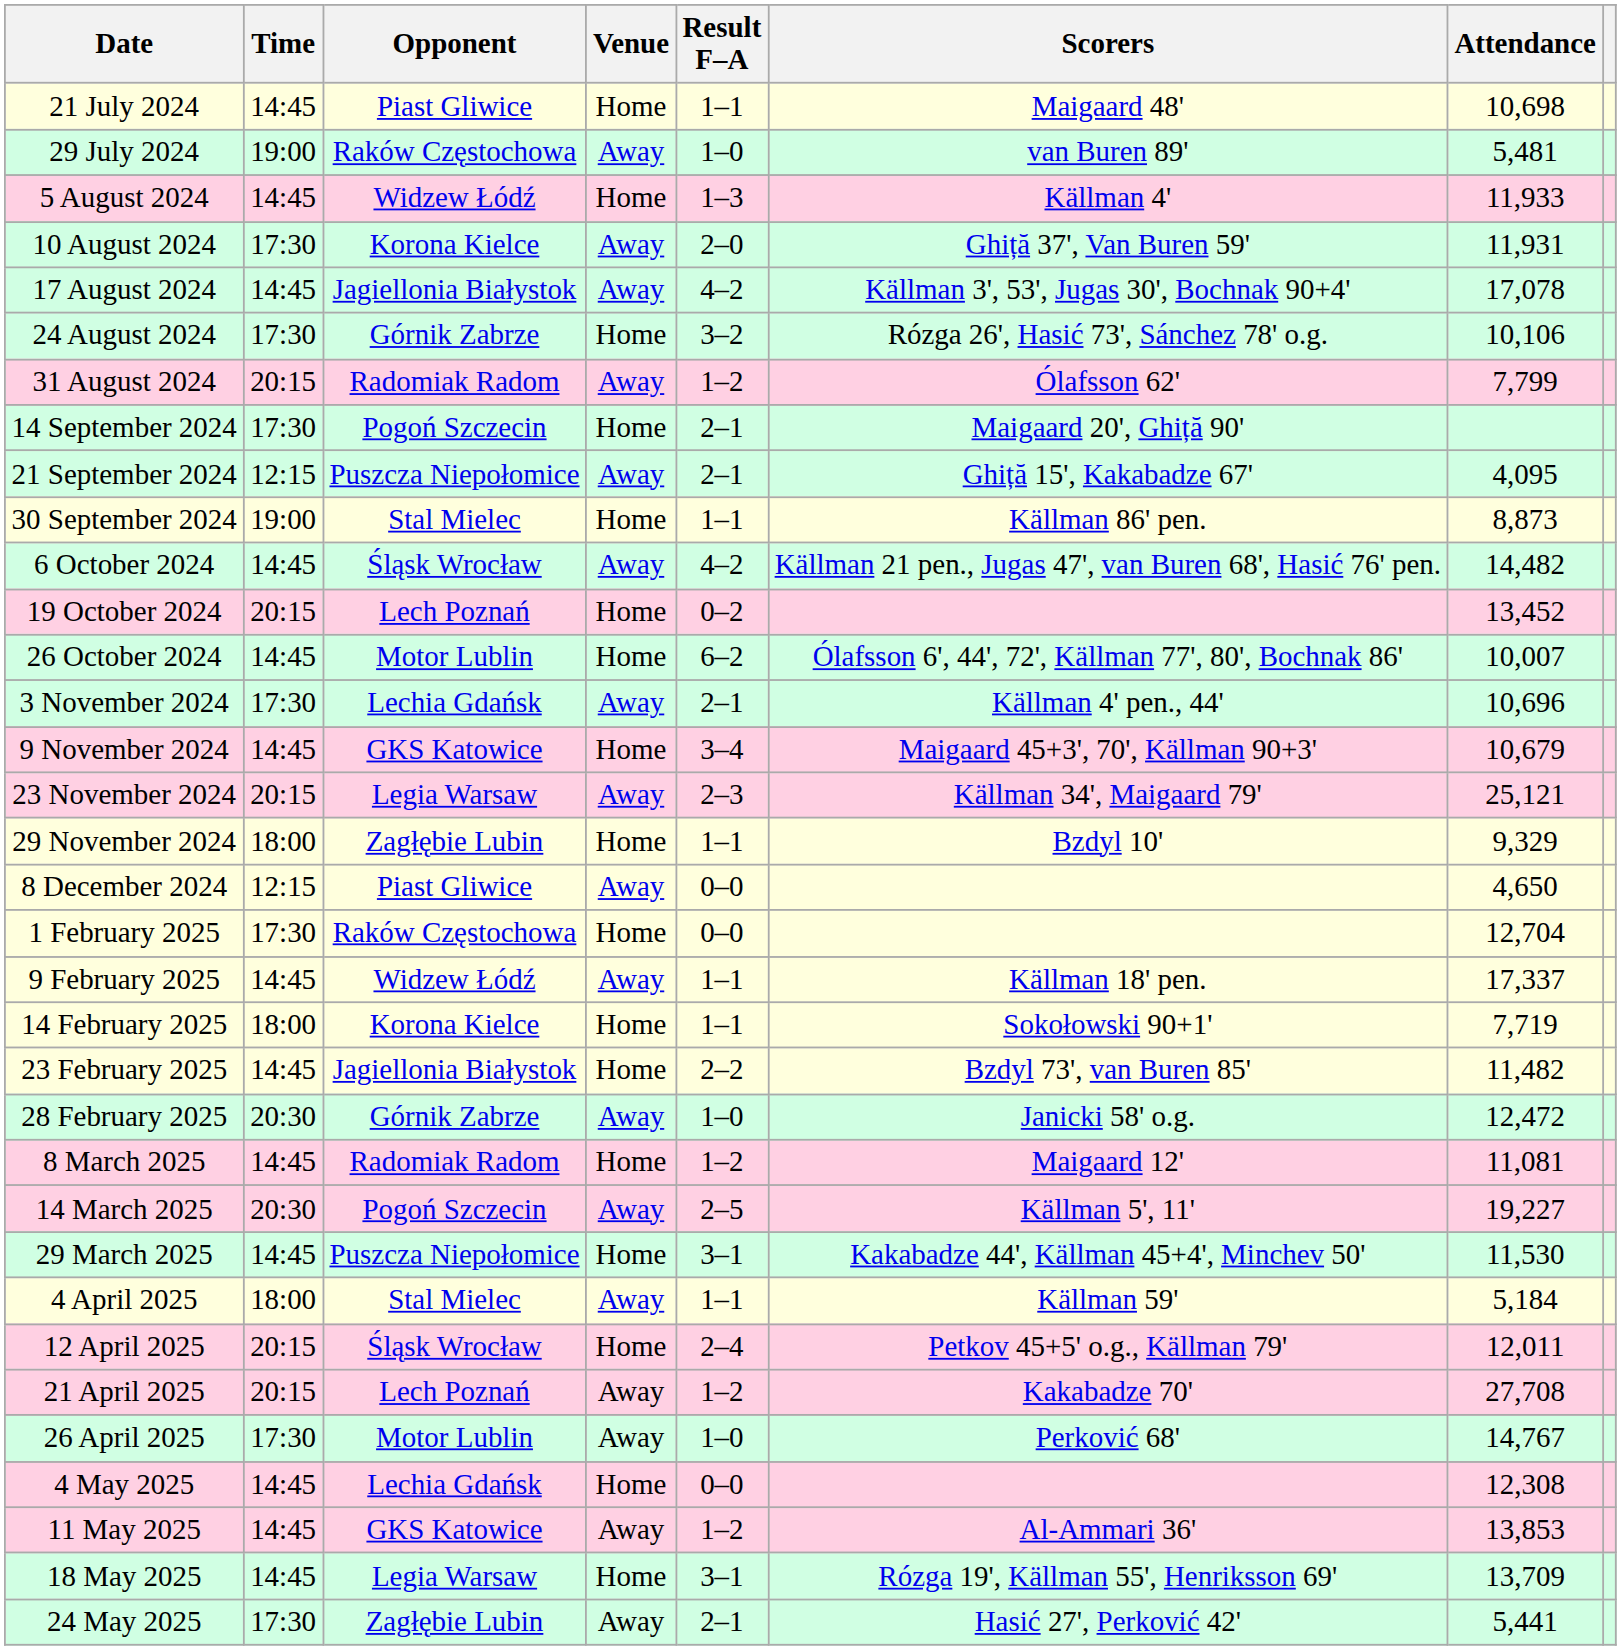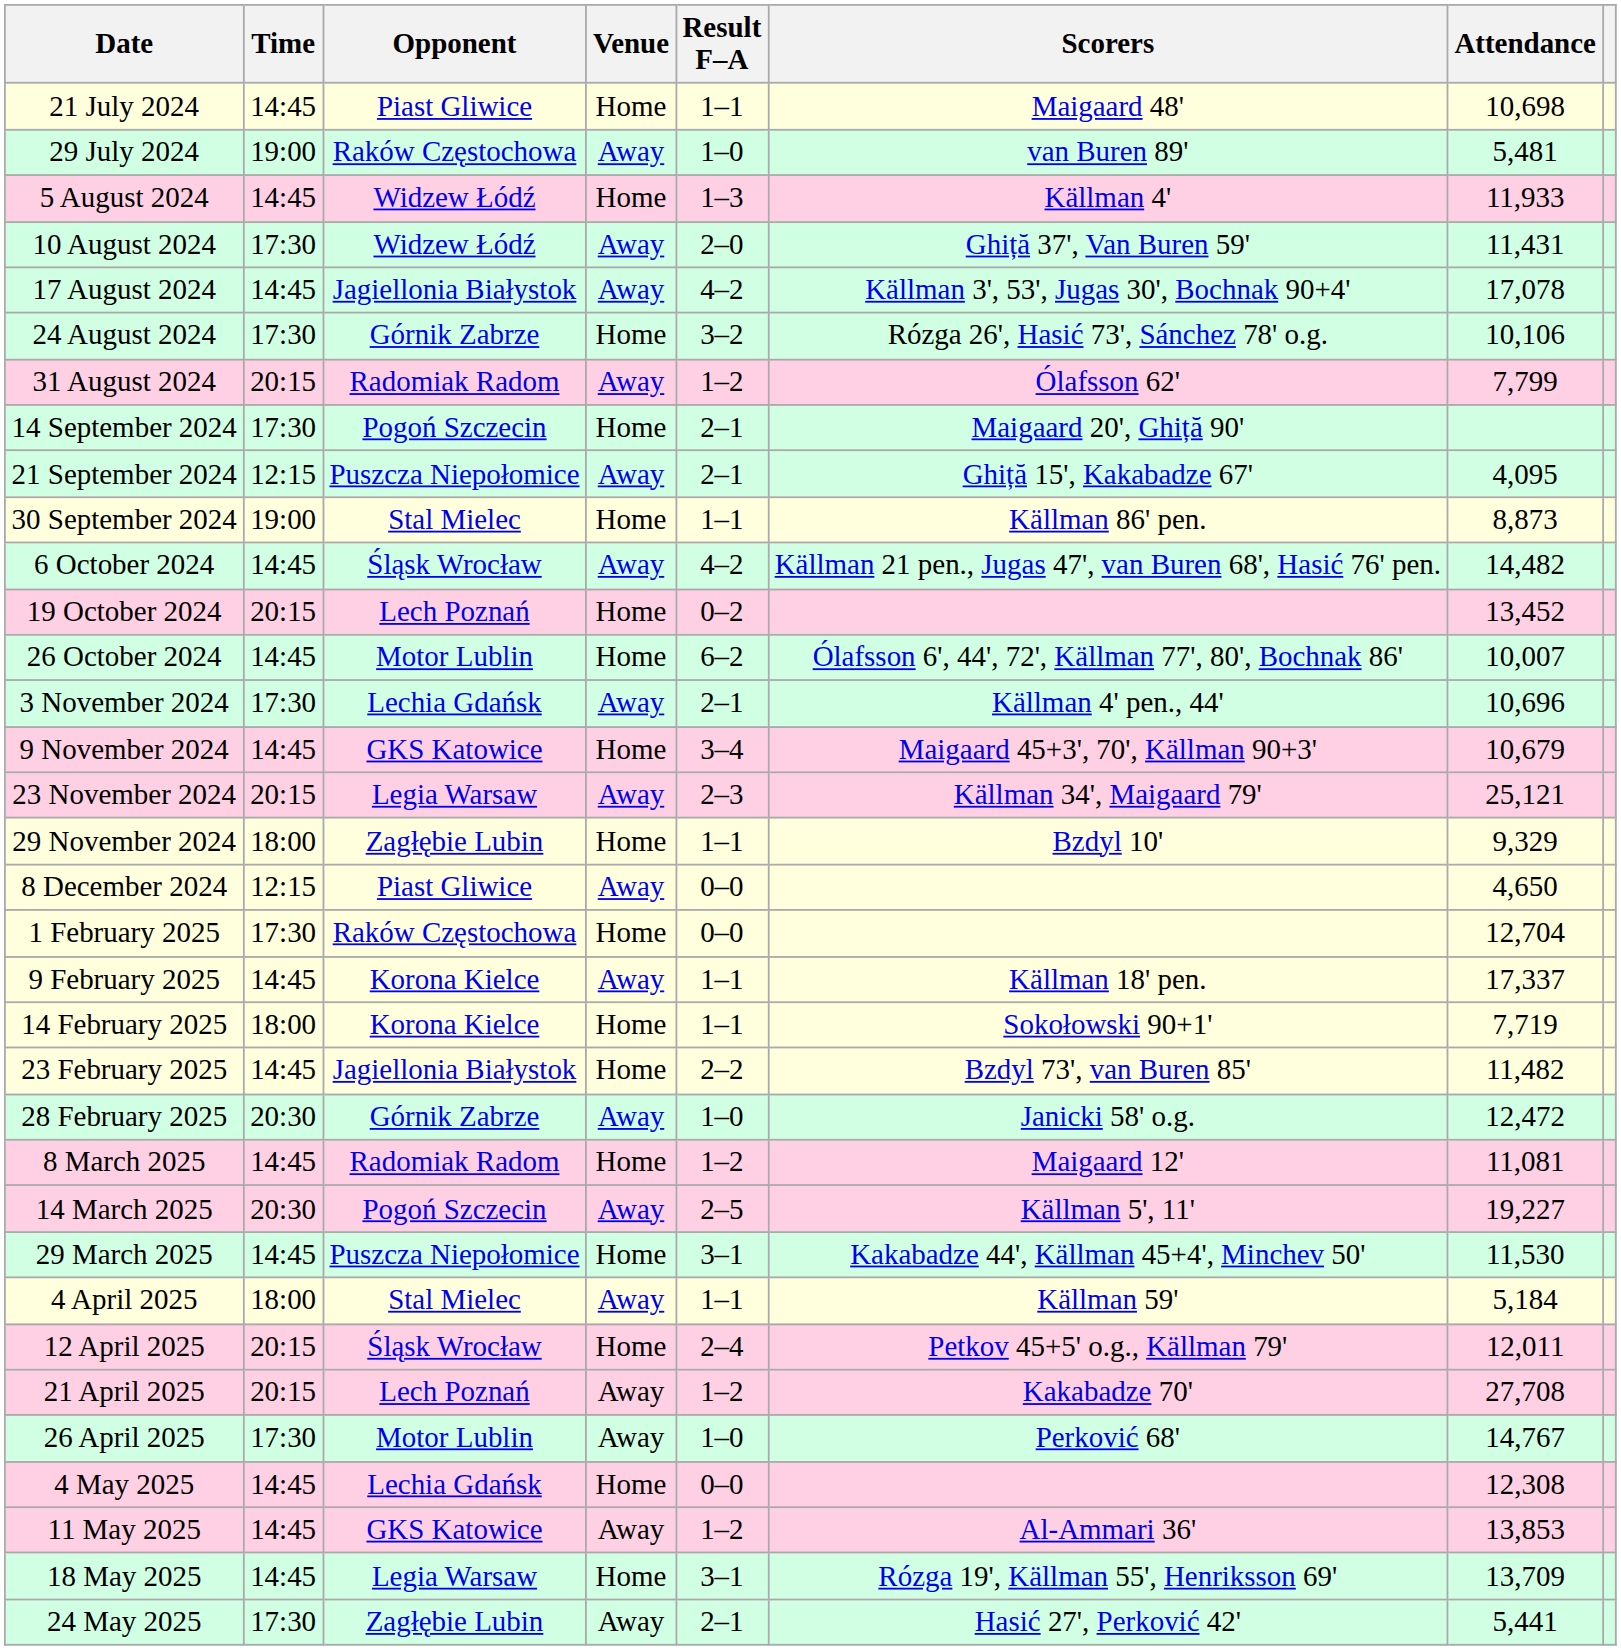10 August 2024 | Opponent: Korona Kielce -> Widzew Łódź
10 August 2024 | Attendance: 11,931 -> 11,431
9 February 2025 | Opponent: Widzew Łódź -> Korona Kielce
